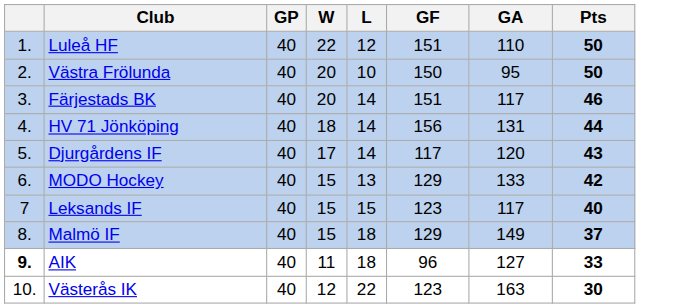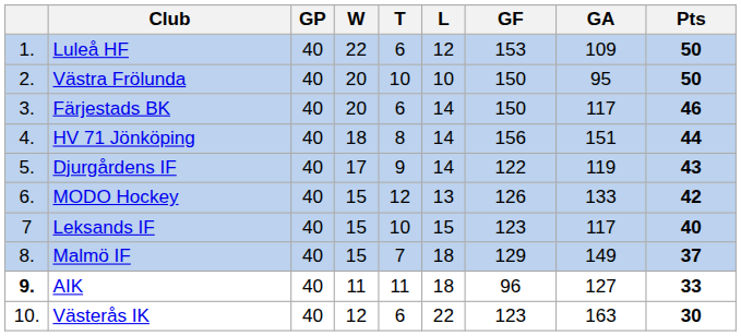+ column: T | 6 | 10 | 6 | 8 | 9 | 12 | 10 | 7 | 11 | 6
Luleå HF | GF: 151 -> 153
Luleå HF | GA: 110 -> 109
Färjestads BK | GF: 151 -> 150
HV 71 Jönköping | GA: 131 -> 151
Djurgårdens IF | GF: 117 -> 122
Djurgårdens IF | GA: 120 -> 119
MODO Hockey | GF: 129 -> 126
